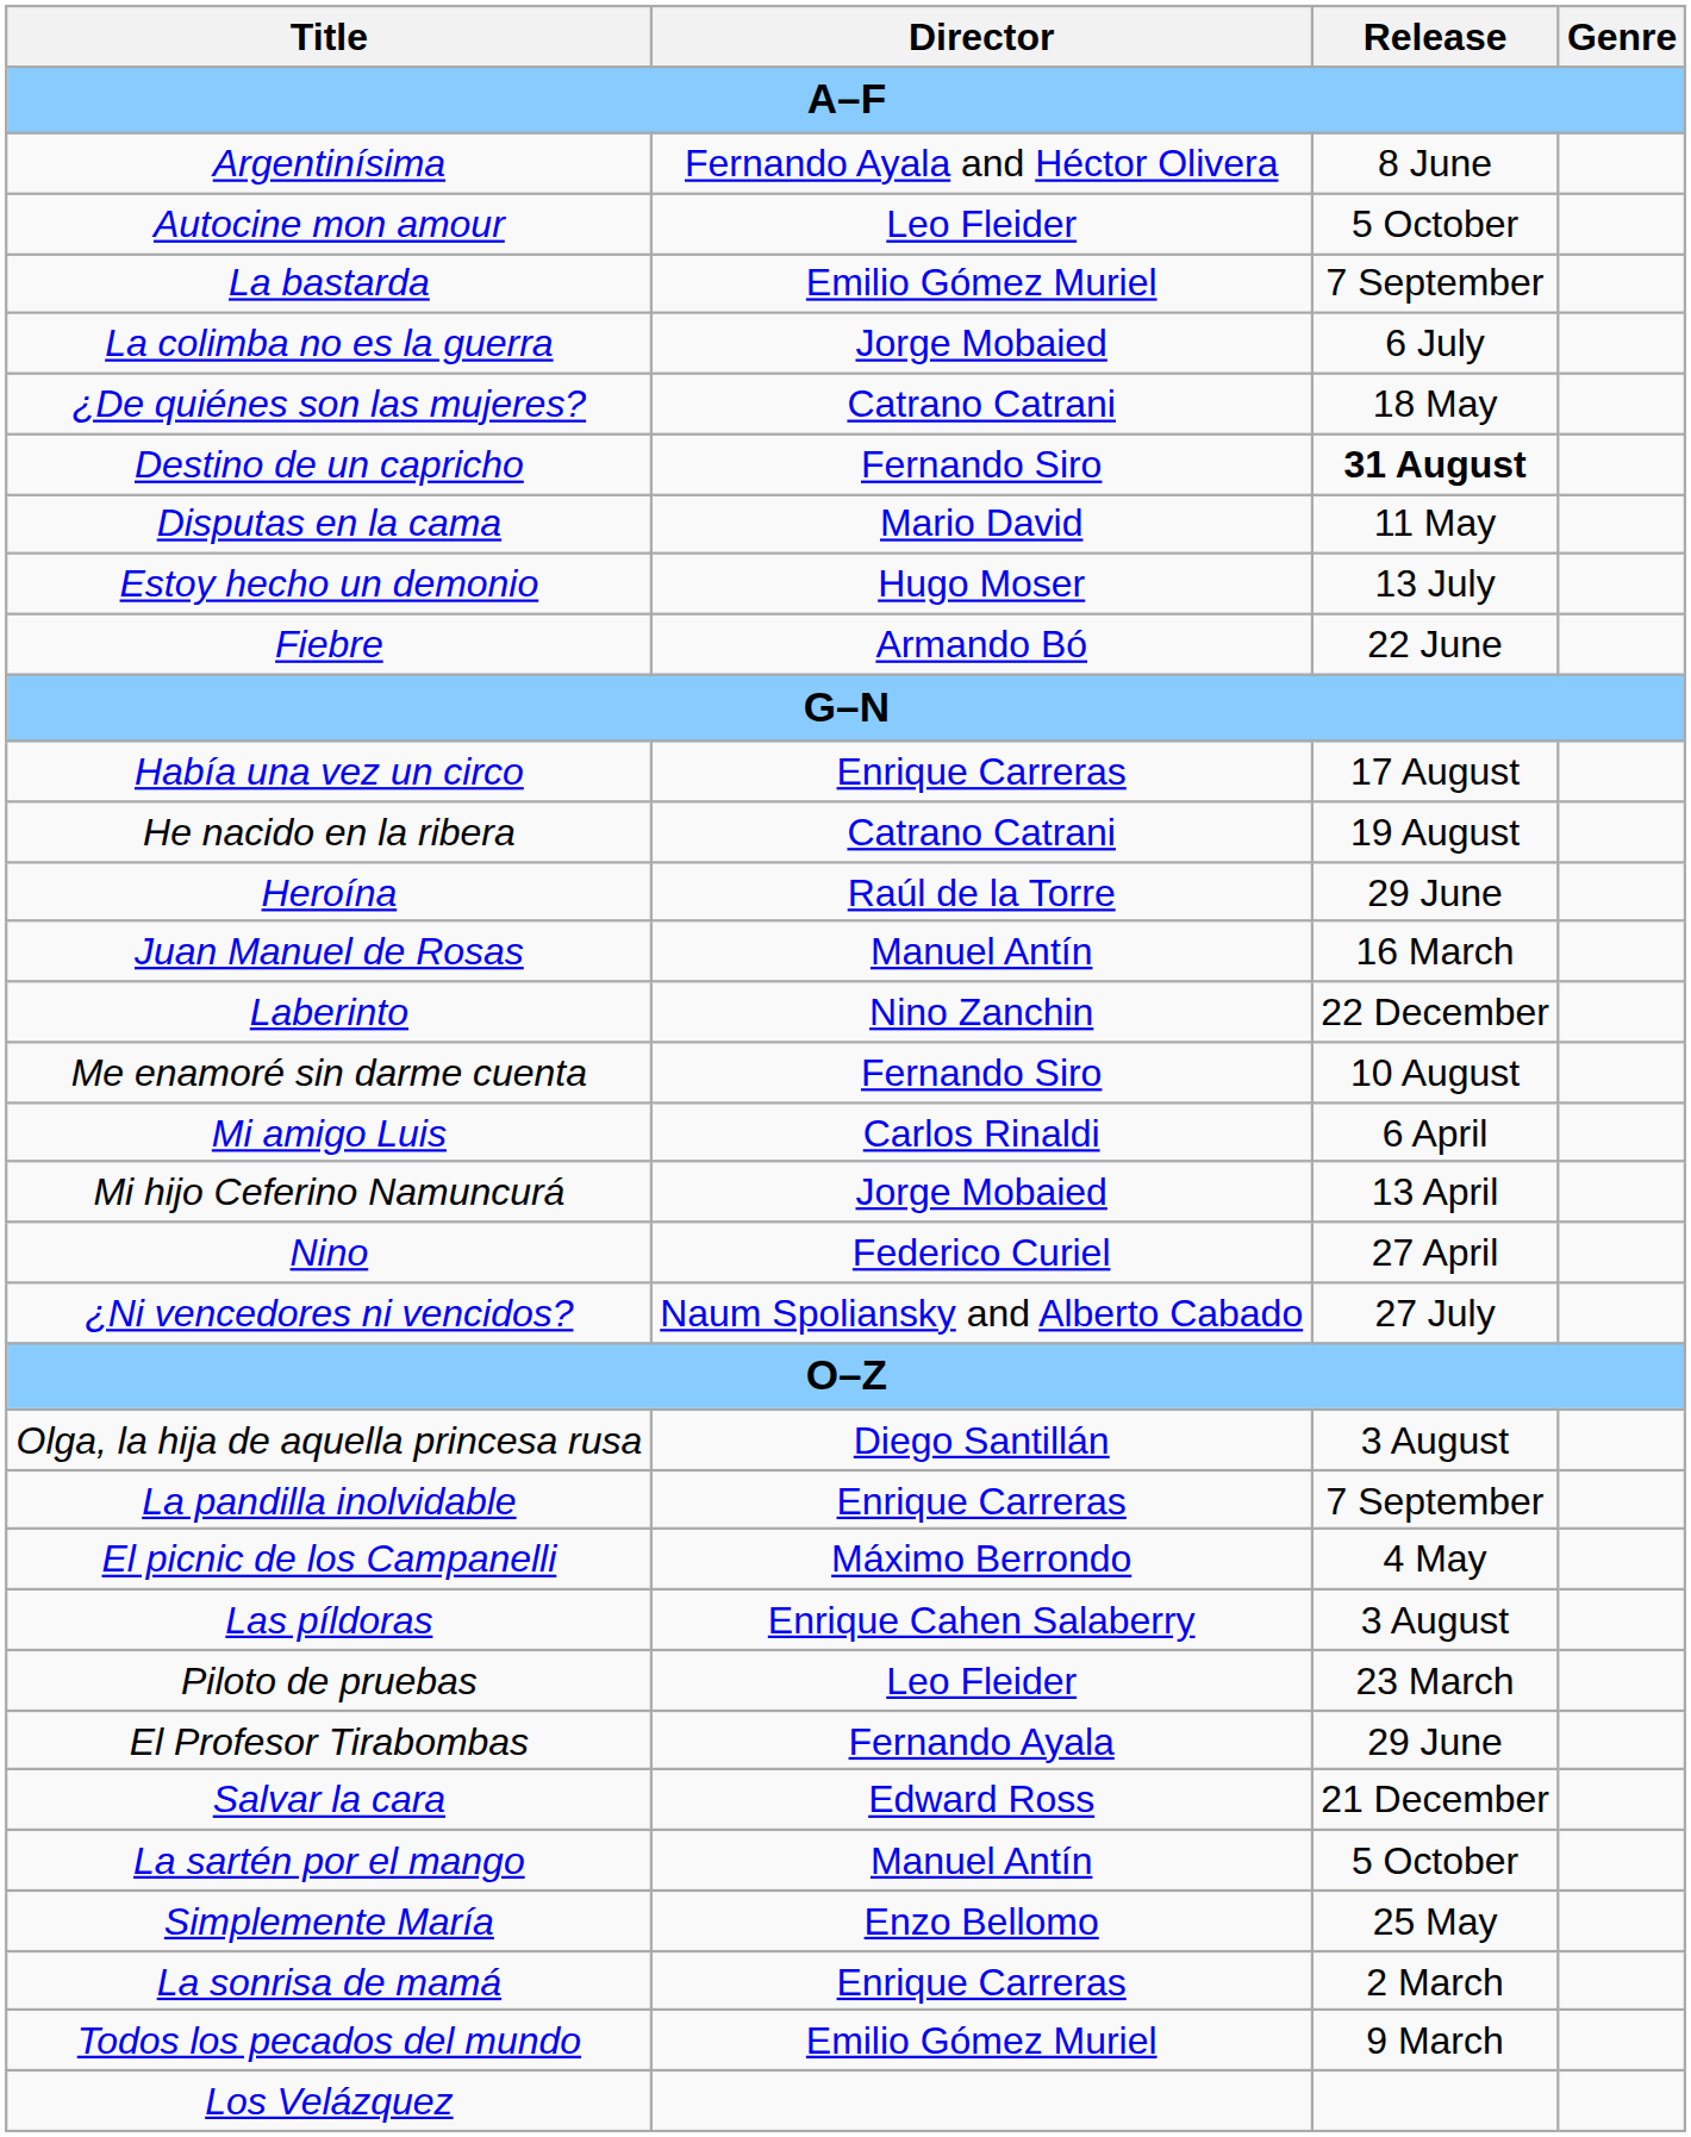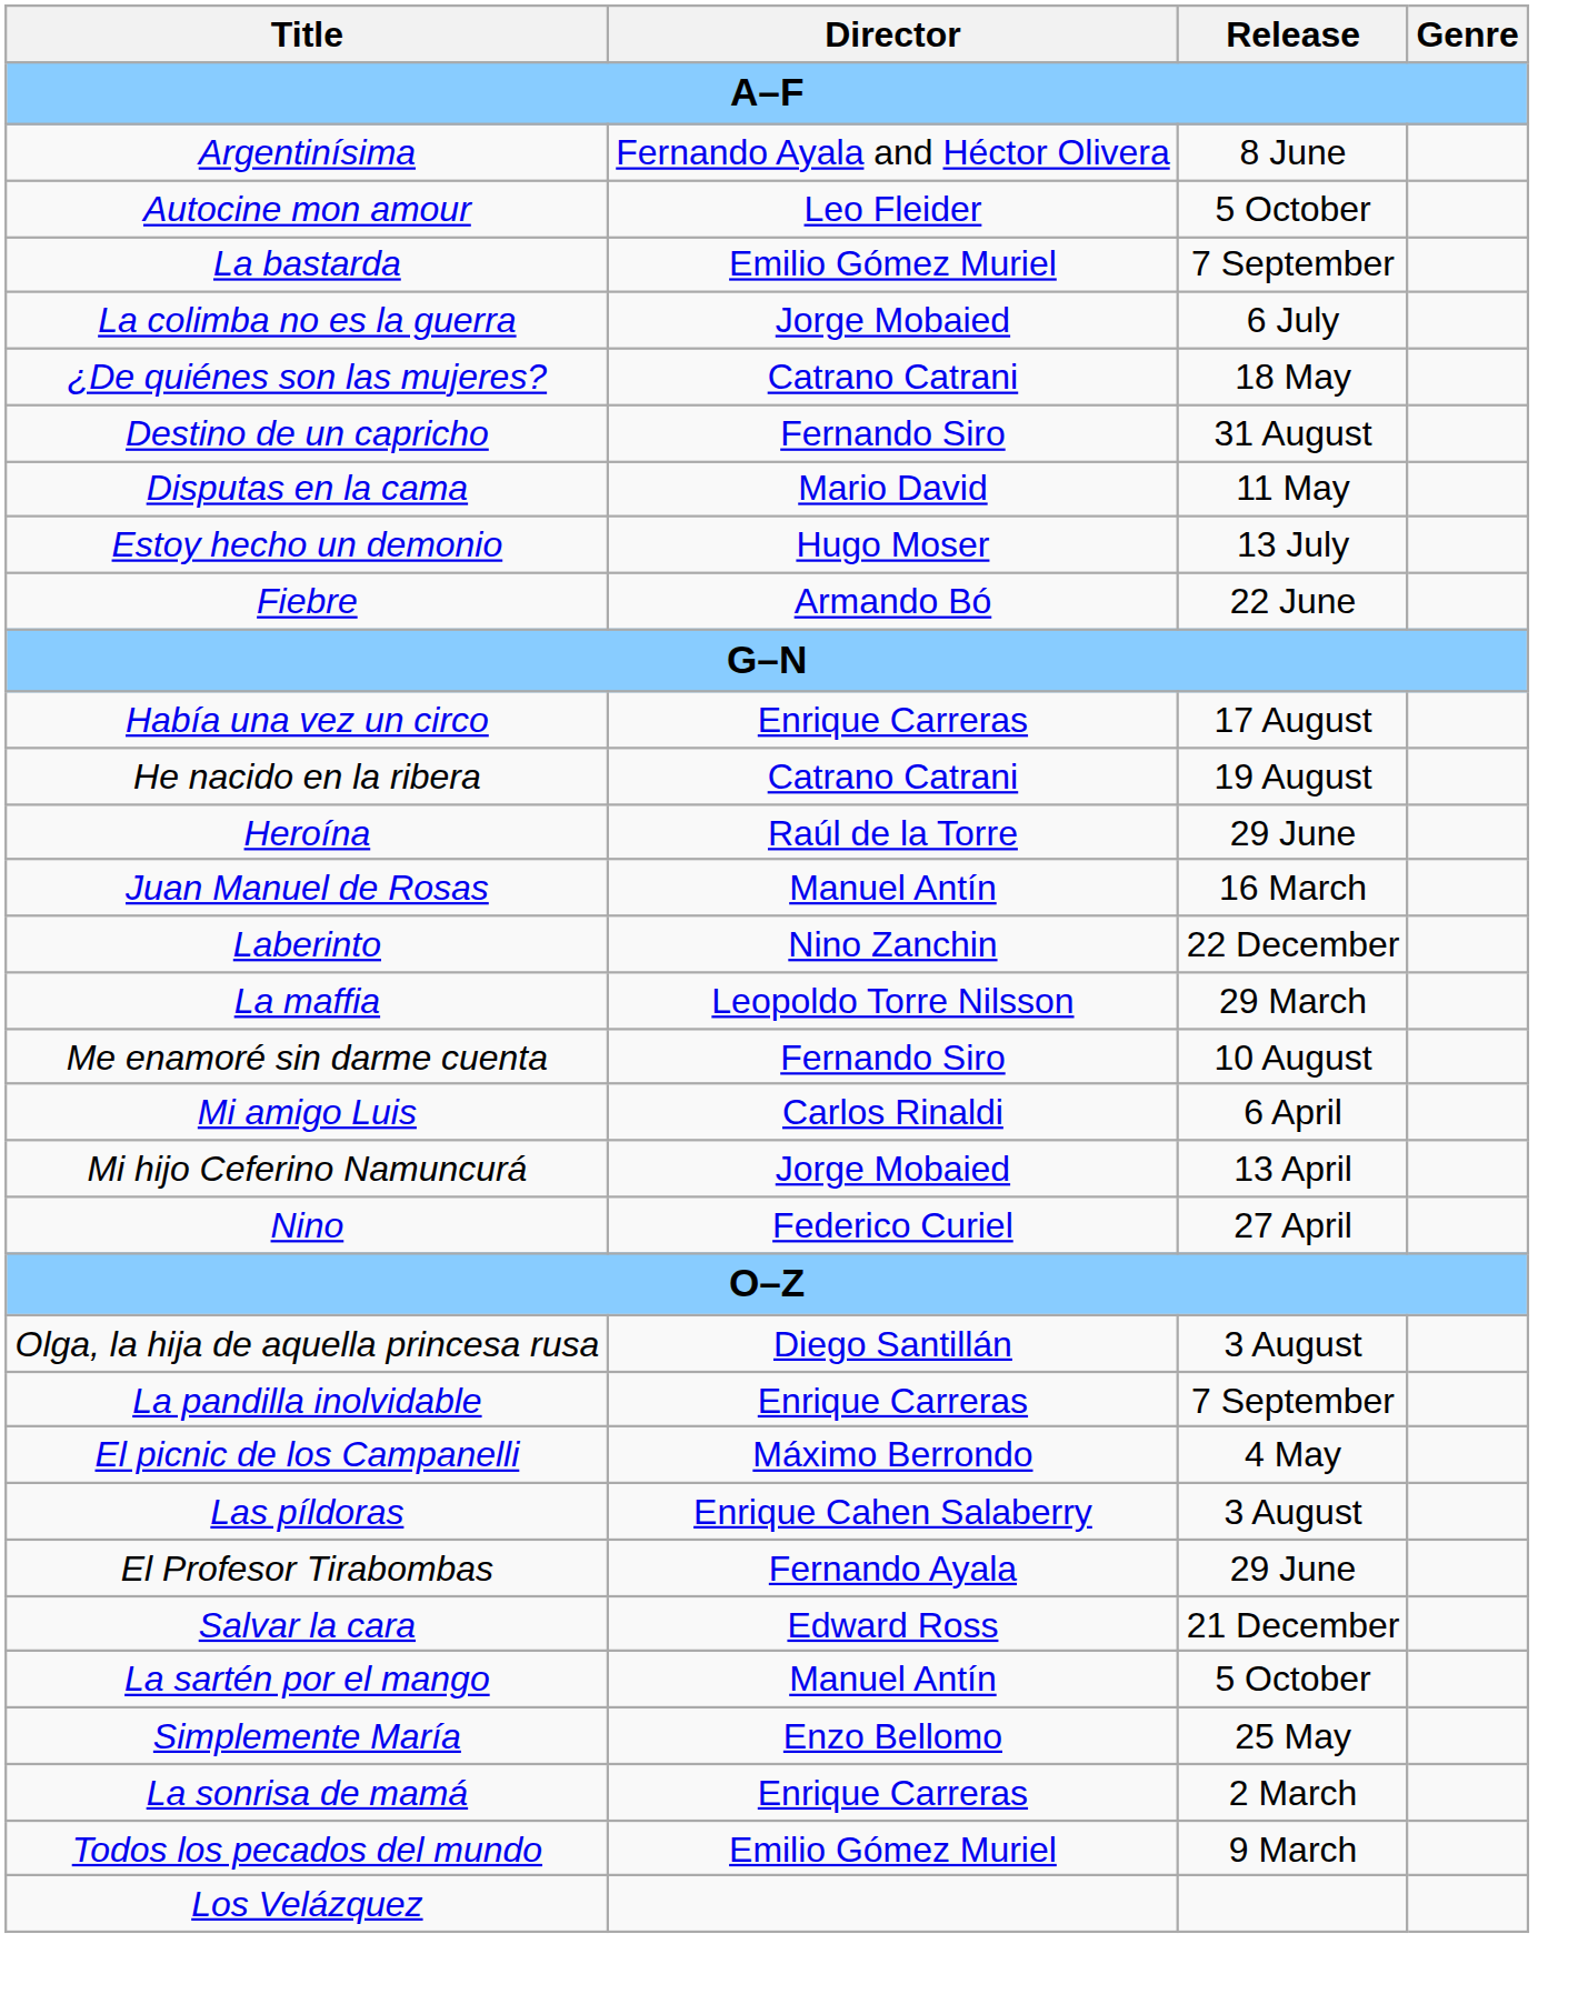Destino de un capricho | Release: bold -> normal
+ row: La maffia | Leopoldo Torre Nilsson | 29 March
- row: ¿Ni vencedores ni vencidos? | Naum Spoliansky and Alberto Cabado | 27 July
- row: Piloto de pruebas | Leo Fleider | 23 March
